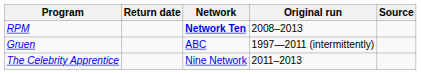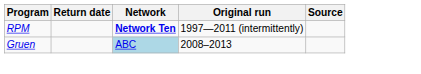RPM | Original run: 2008–2013 -> 1997—2011 (intermittently)
Gruen | Network: no background -> lightblue background
Gruen | Original run: 1997—2011 (intermittently) -> 2008–2013
- row: The Celebrity Apprentice | Nine Network | 2011–2013
